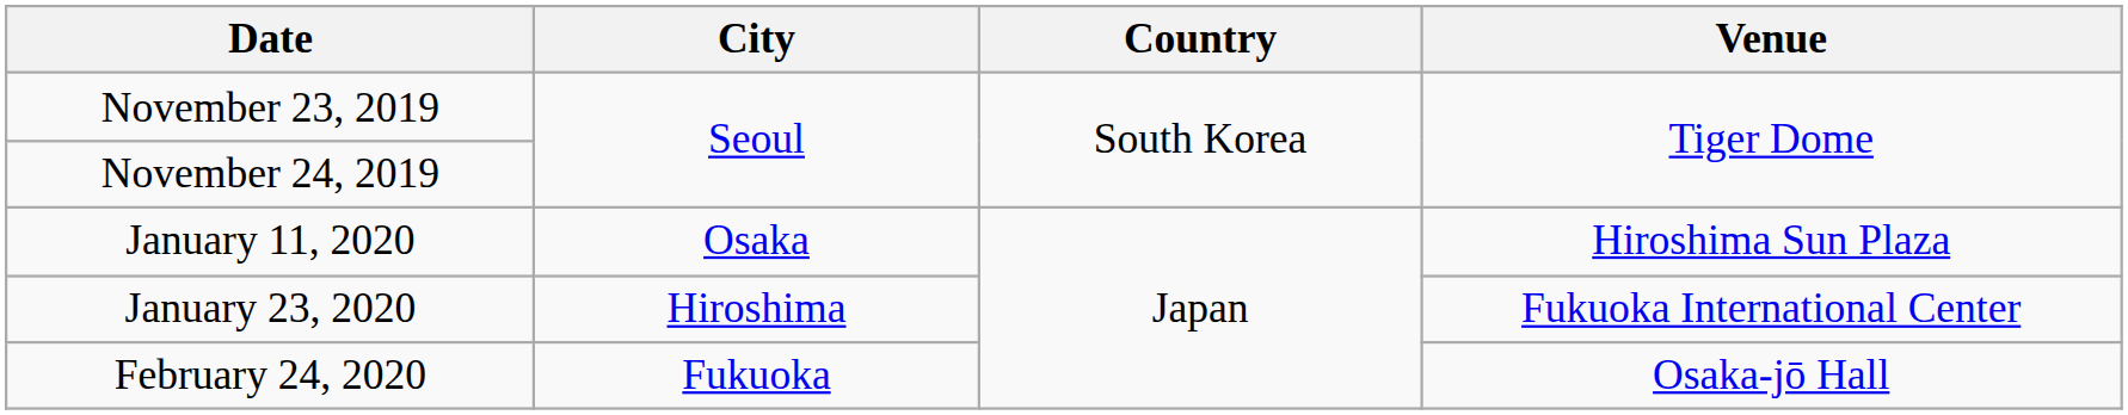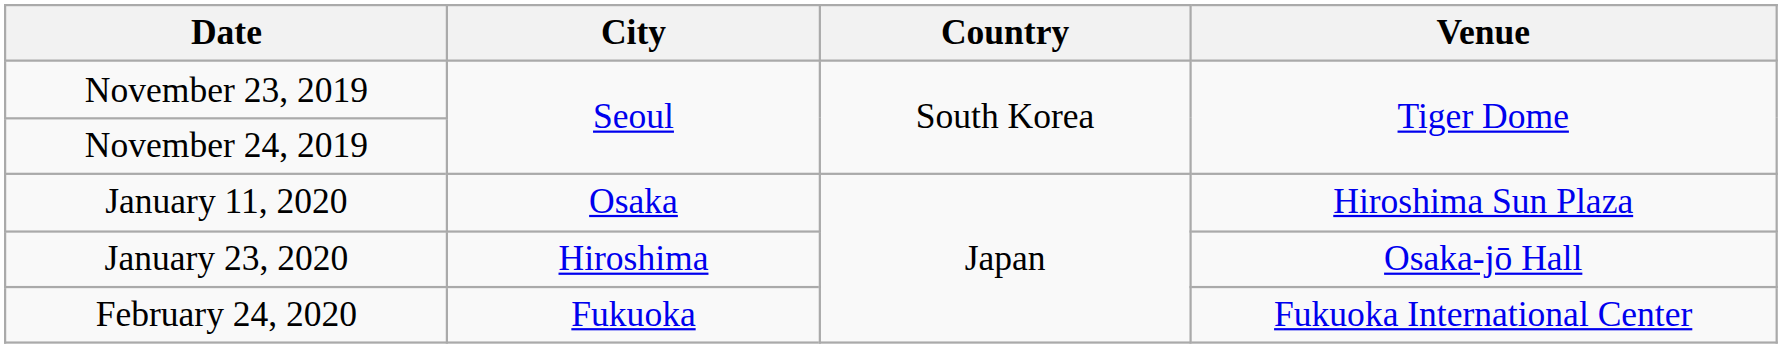January 23, 2020 | Venue: Fukuoka International Center -> Osaka-jō Hall
February 24, 2020 | Venue: Osaka-jō Hall -> Fukuoka International Center
